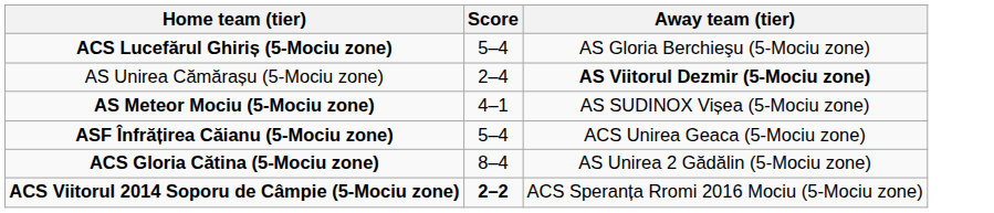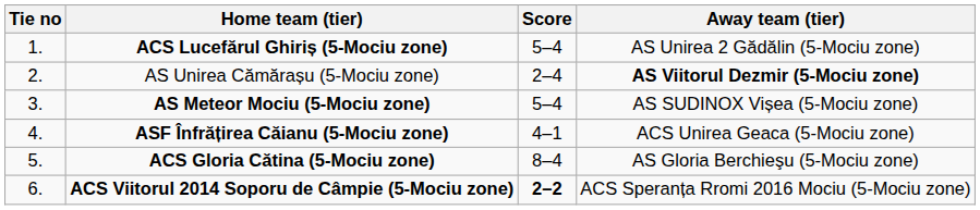+ column: Tie no | 1. | 2. | 3. | 4. | 5. | 6.
ACS Lucefărul Ghiriș (5-Mociu zone) | Away team (tier): AS Gloria Berchieşu (5-Mociu zone) -> AS Unirea 2 Gădălin (5-Mociu zone)
AS Meteor Mociu (5-Mociu zone) | Score: 4–1 -> 5–4
ASF Înfrățirea Căianu (5-Mociu zone) | Score: 5–4 -> 4–1
ACS Gloria Cătina (5-Mociu zone) | Away team (tier): AS Unirea 2 Gădălin (5-Mociu zone) -> AS Gloria Berchieşu (5-Mociu zone)
